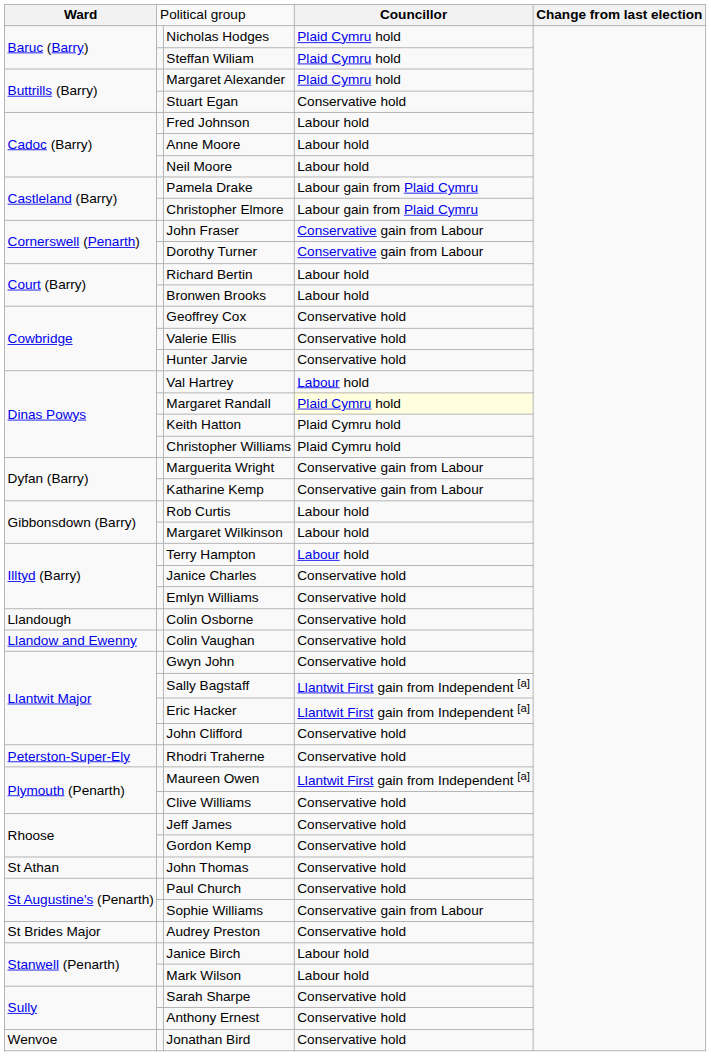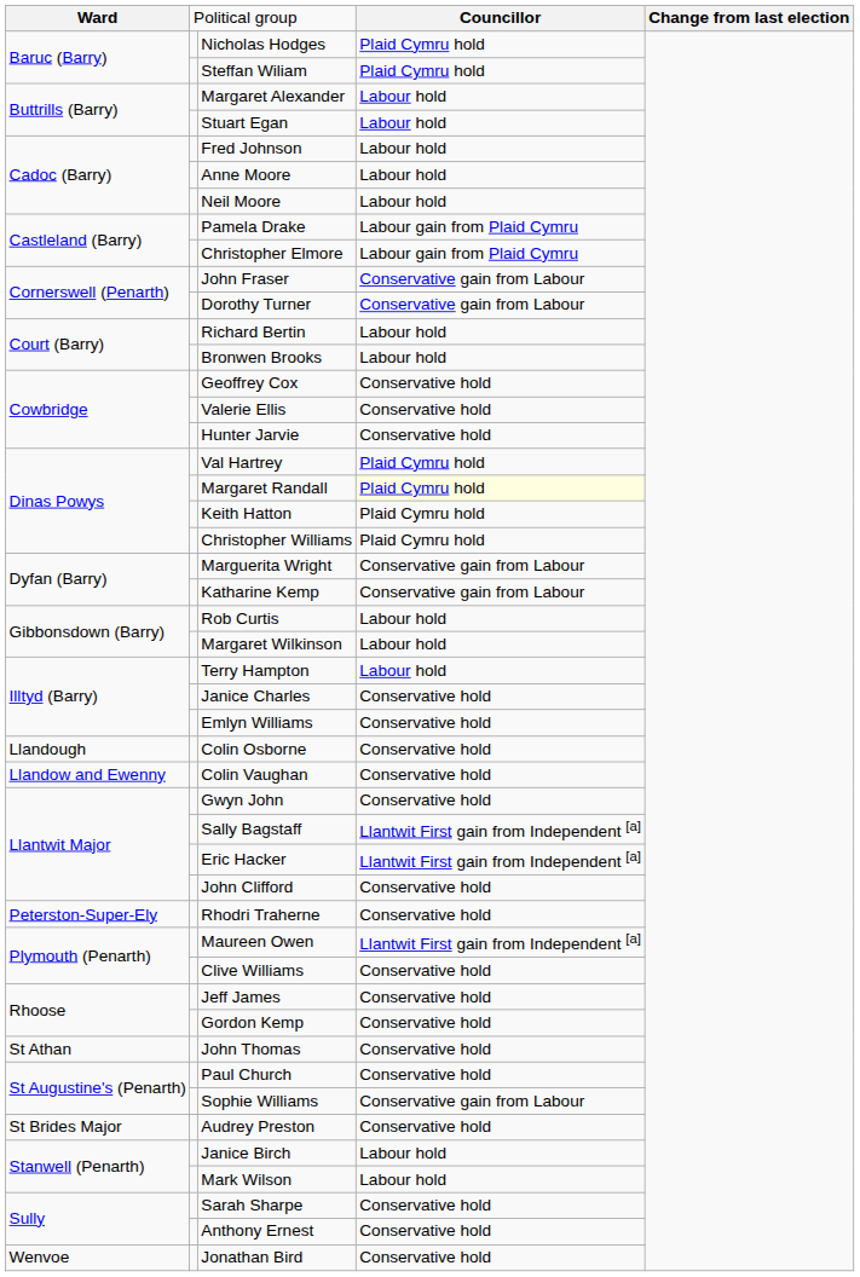Margaret Alexander | column 4: Plaid Cymru hold -> Labour hold
Stuart Egan | column 4: Conservative hold -> Labour hold
Val Hartrey | column 4: Labour hold -> Plaid Cymru hold
